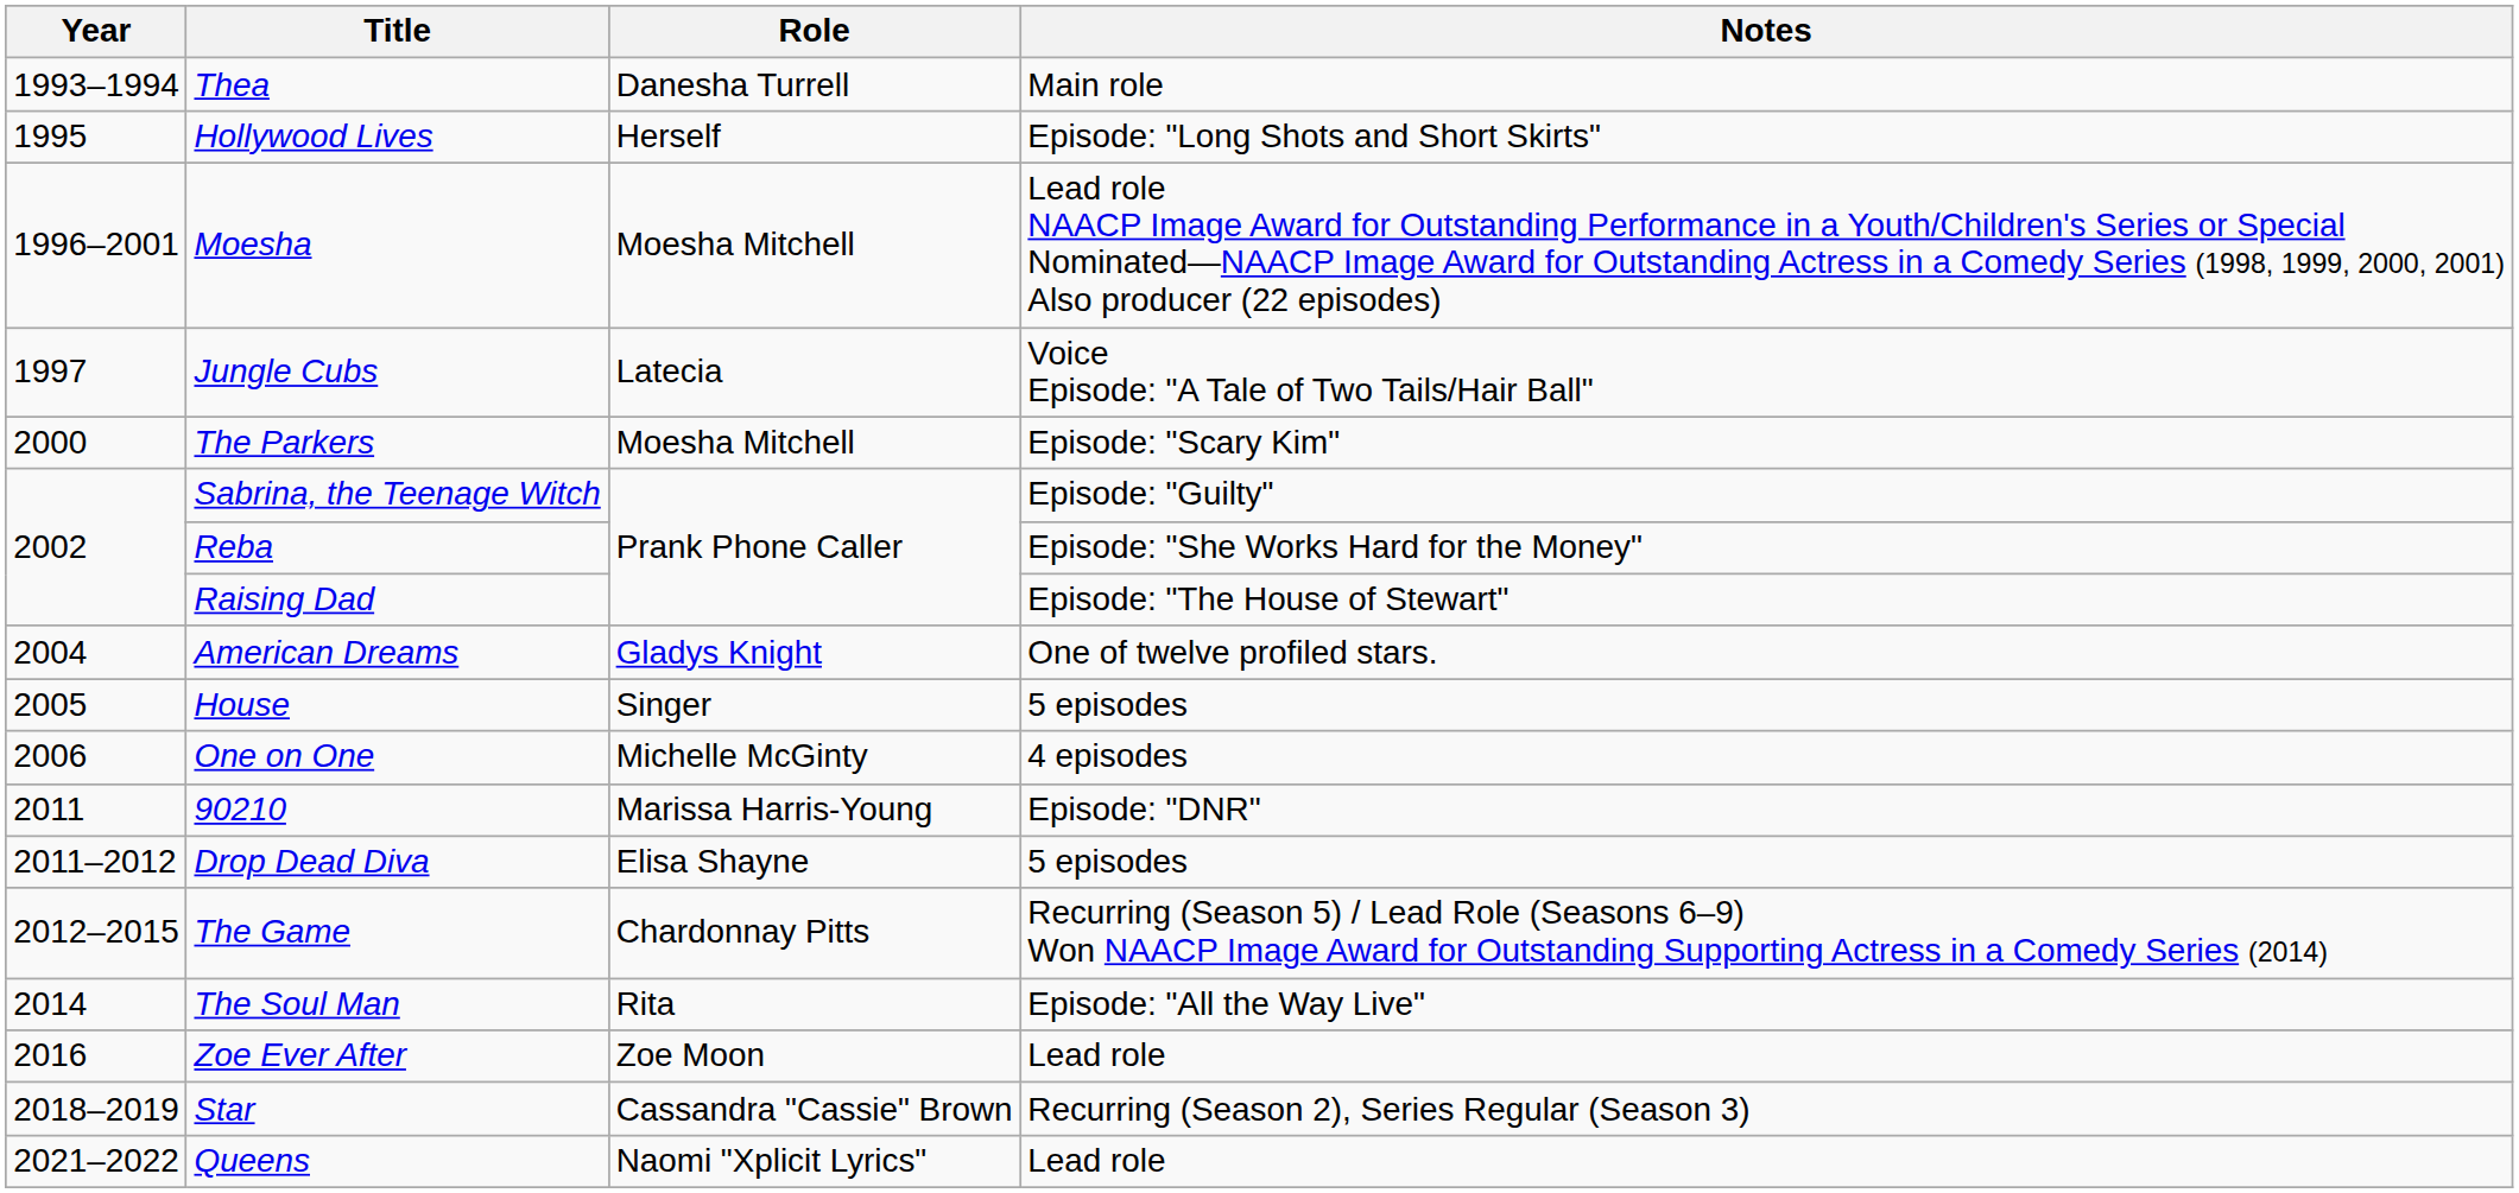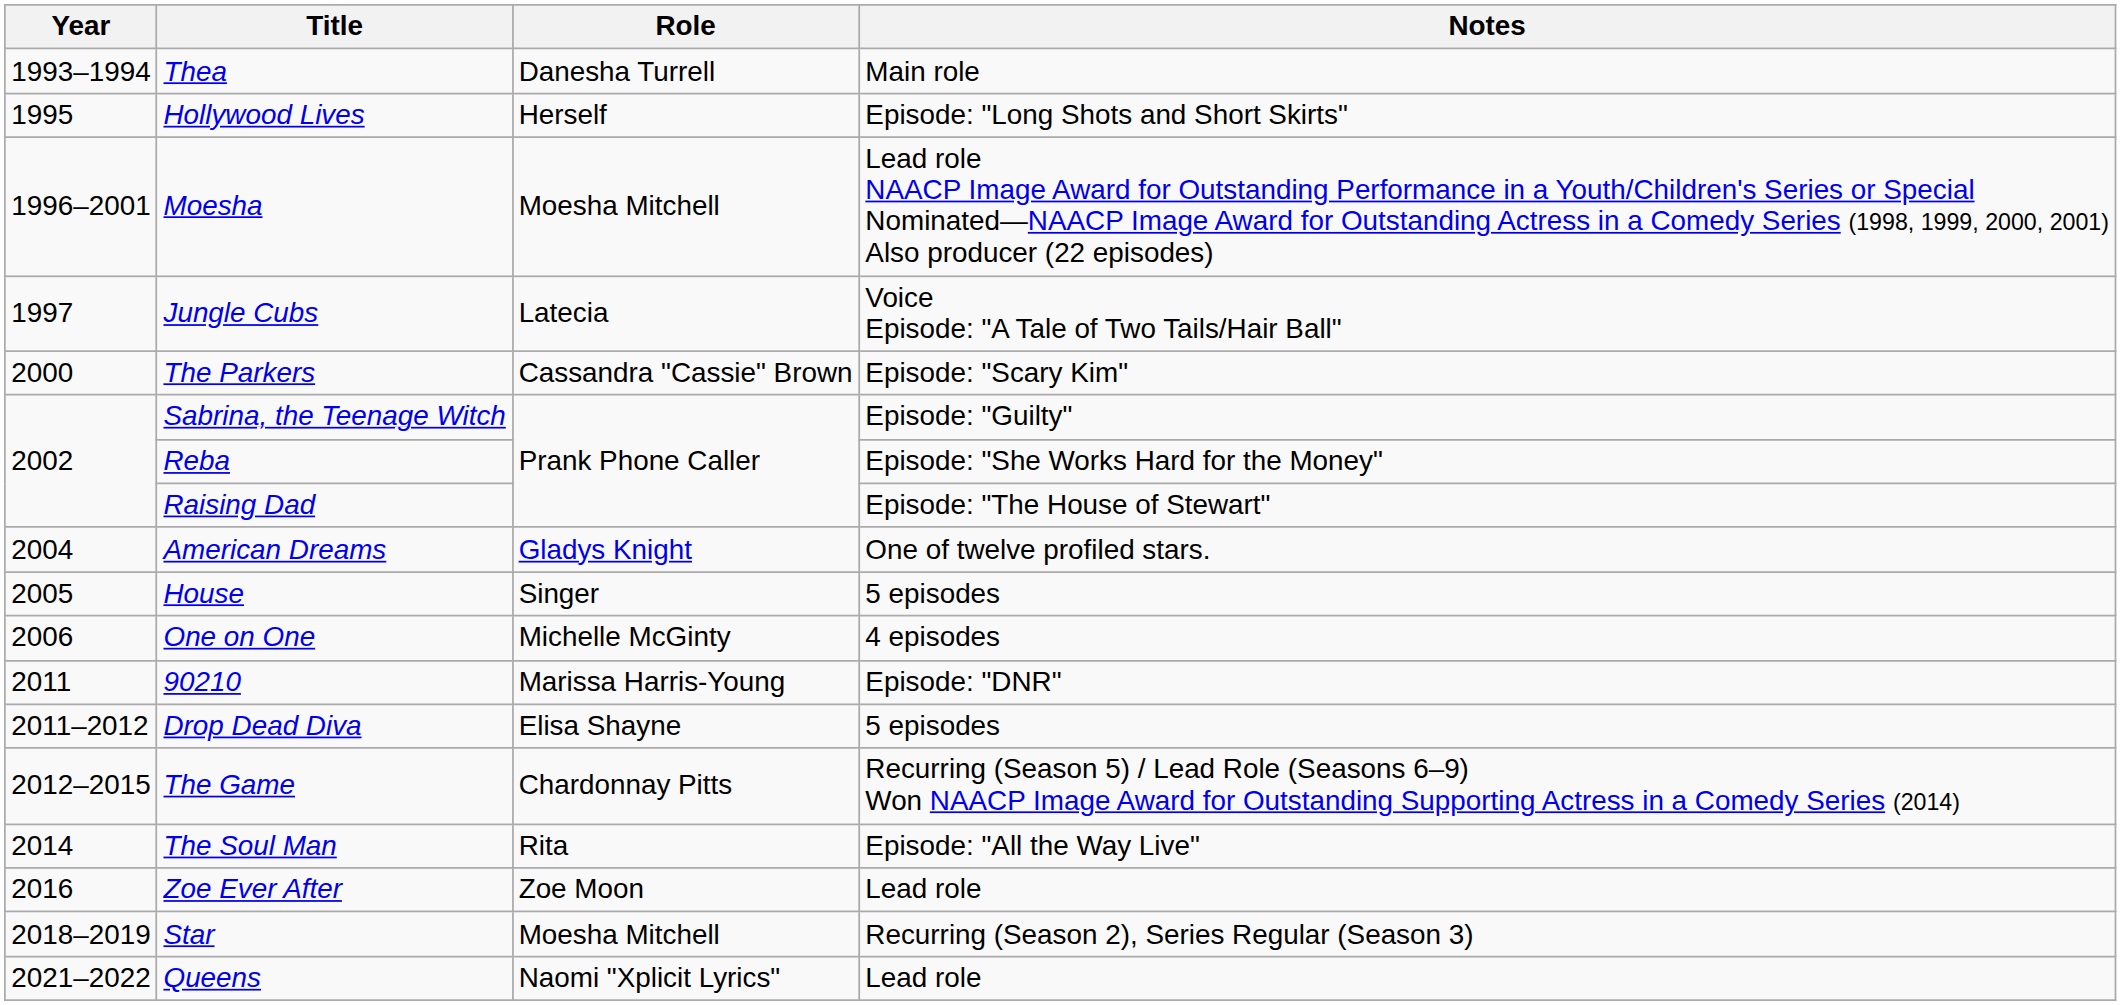The Parkers | Role: Moesha Mitchell -> Cassandra "Cassie" Brown
Star | Role: Cassandra "Cassie" Brown -> Moesha Mitchell
